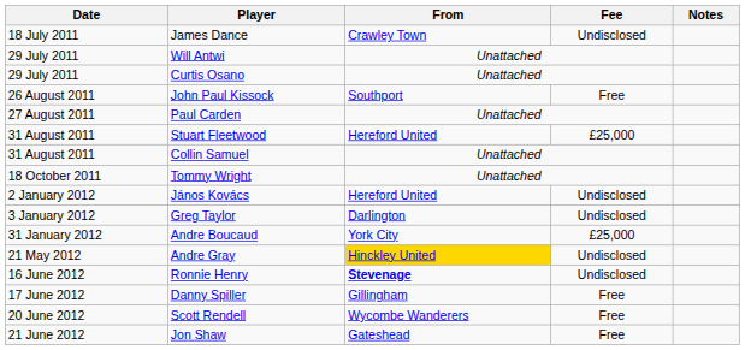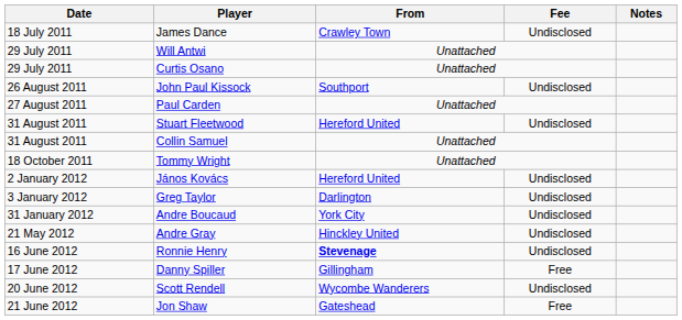John Paul Kissock | Fee: Free -> Undisclosed
Stuart Fleetwood | Fee: £25,000 -> Undisclosed
Andre Boucaud | Fee: £25,000 -> Undisclosed
Andre Gray | From: gold background -> no background
Scott Rendell | Fee: Free -> Undisclosed
